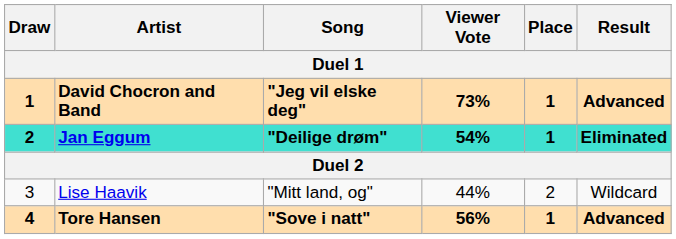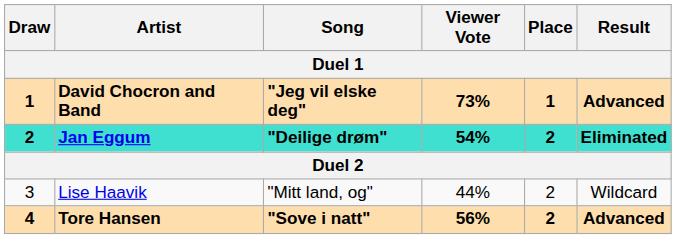Jan Eggum | Place: 1 -> 2
Tore Hansen | Place: 1 -> 2
